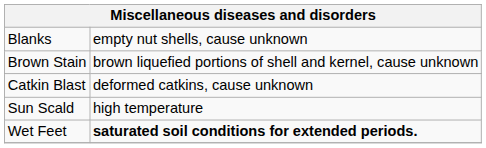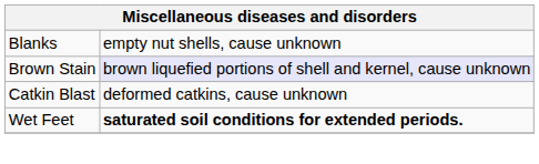Brown Stain | column 2: no background -> lavender background
- row: Sun Scald | high temperature
